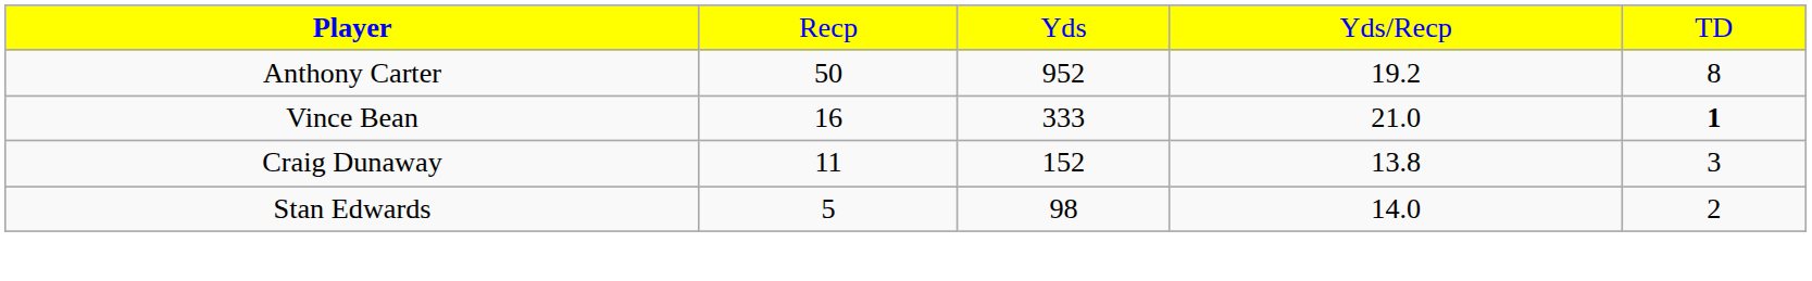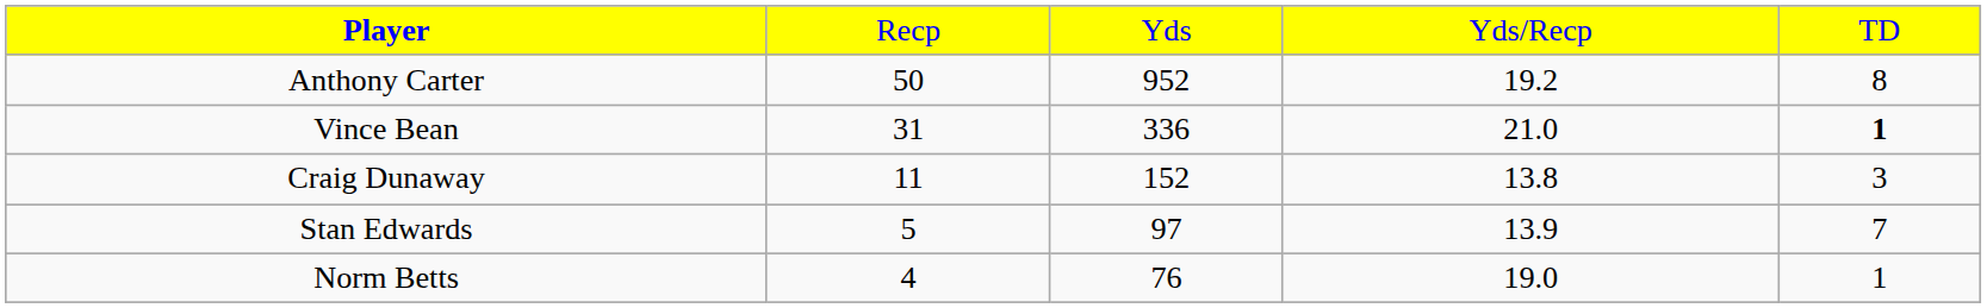Vince Bean | column 2: 16 -> 31
Vince Bean | column 3: 333 -> 336
Stan Edwards | column 3: 98 -> 97
Stan Edwards | column 4: 14.0 -> 13.9
Stan Edwards | column 5: 2 -> 7
+ row: Norm Betts | 4 | 76 | 19.0 | 1
